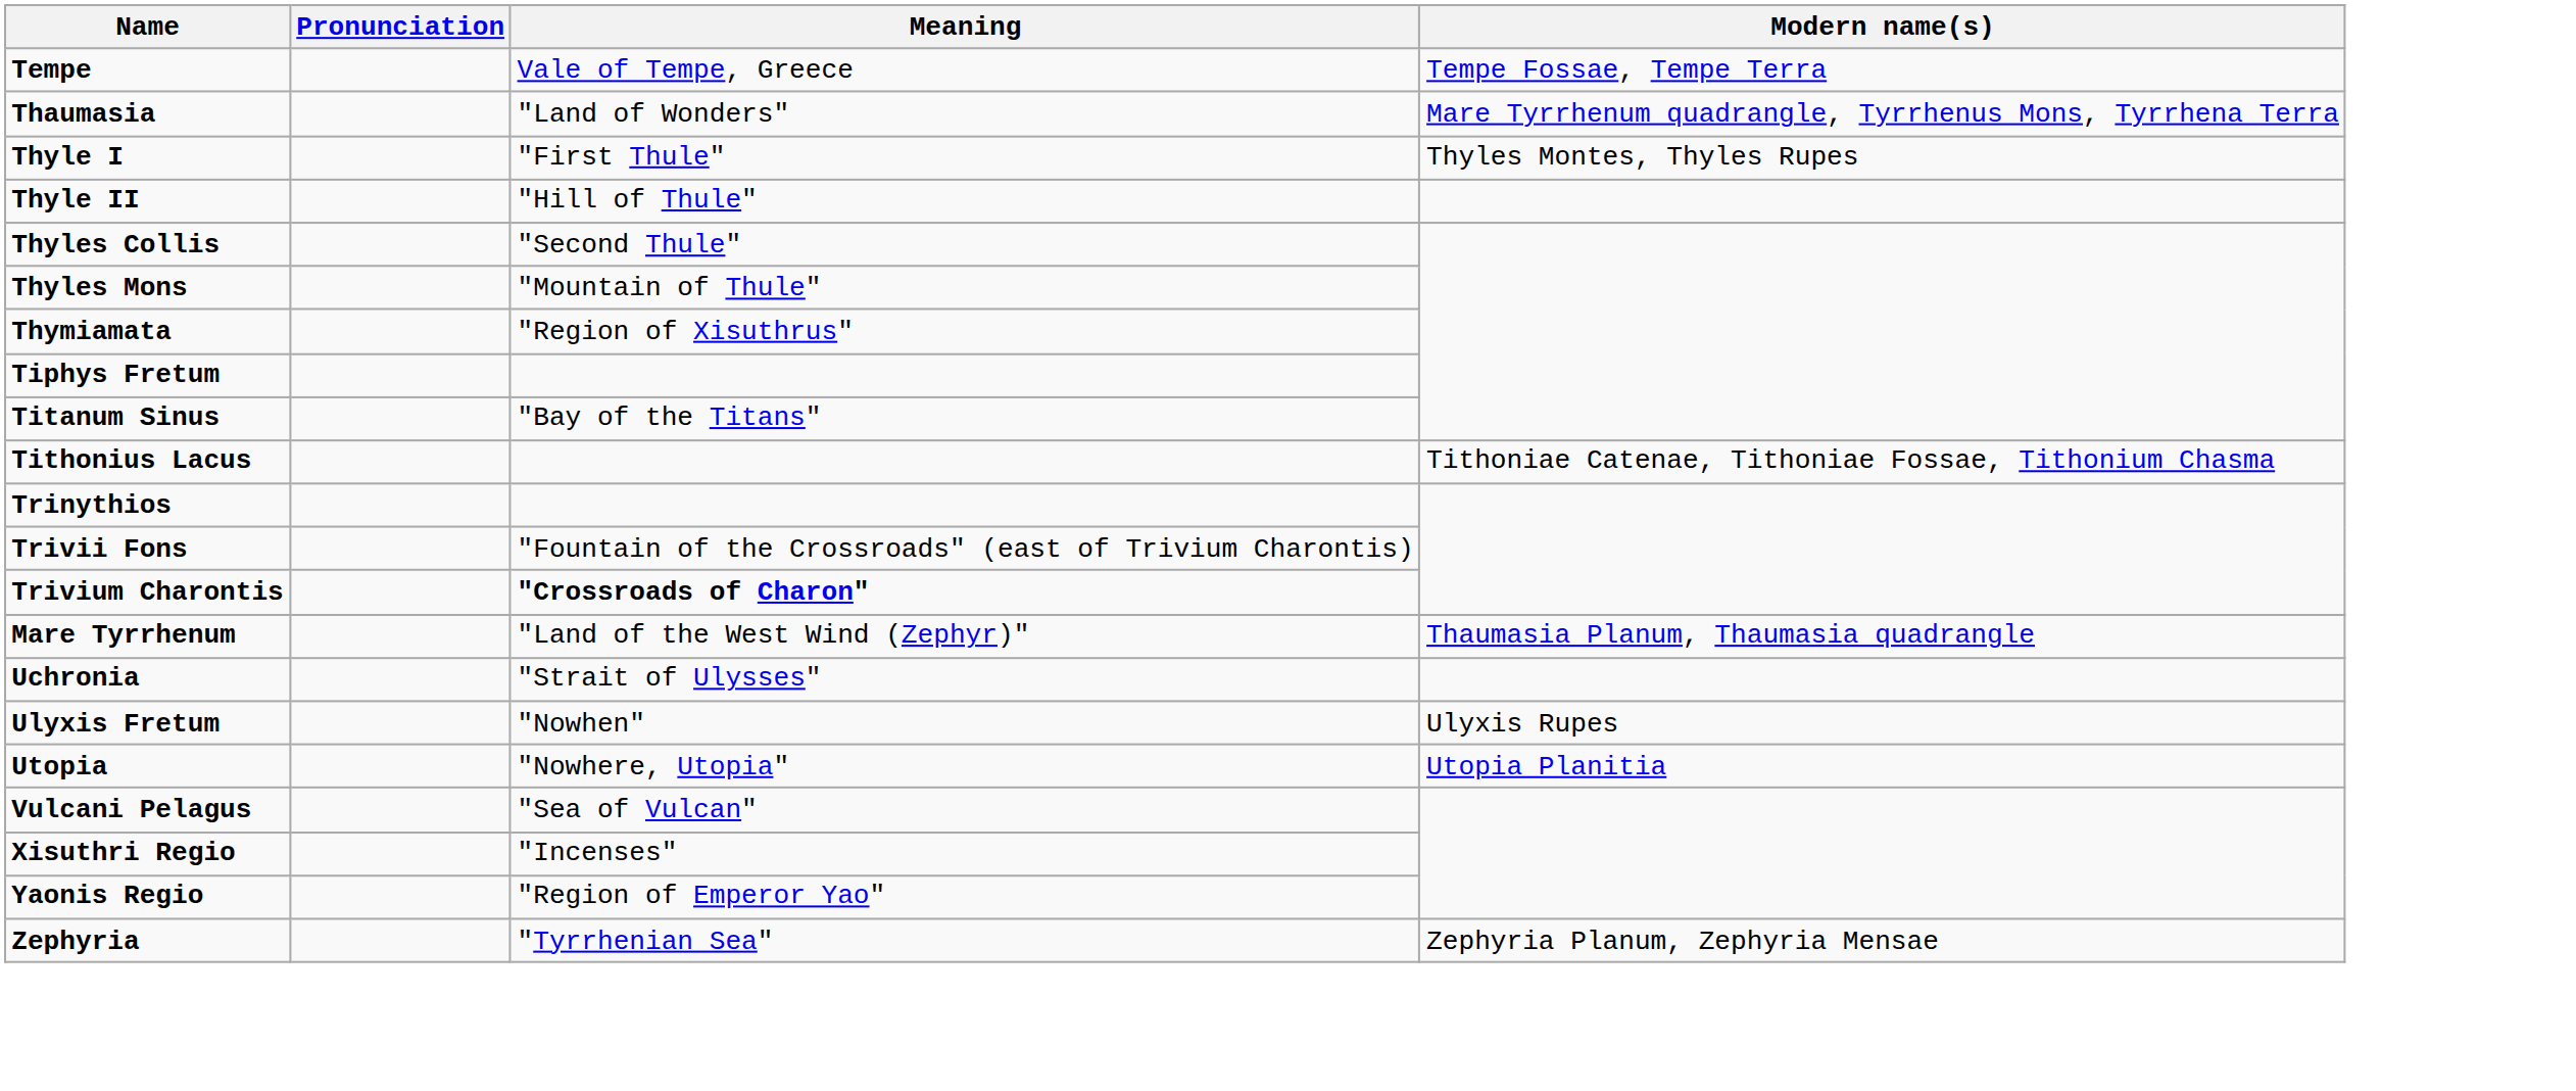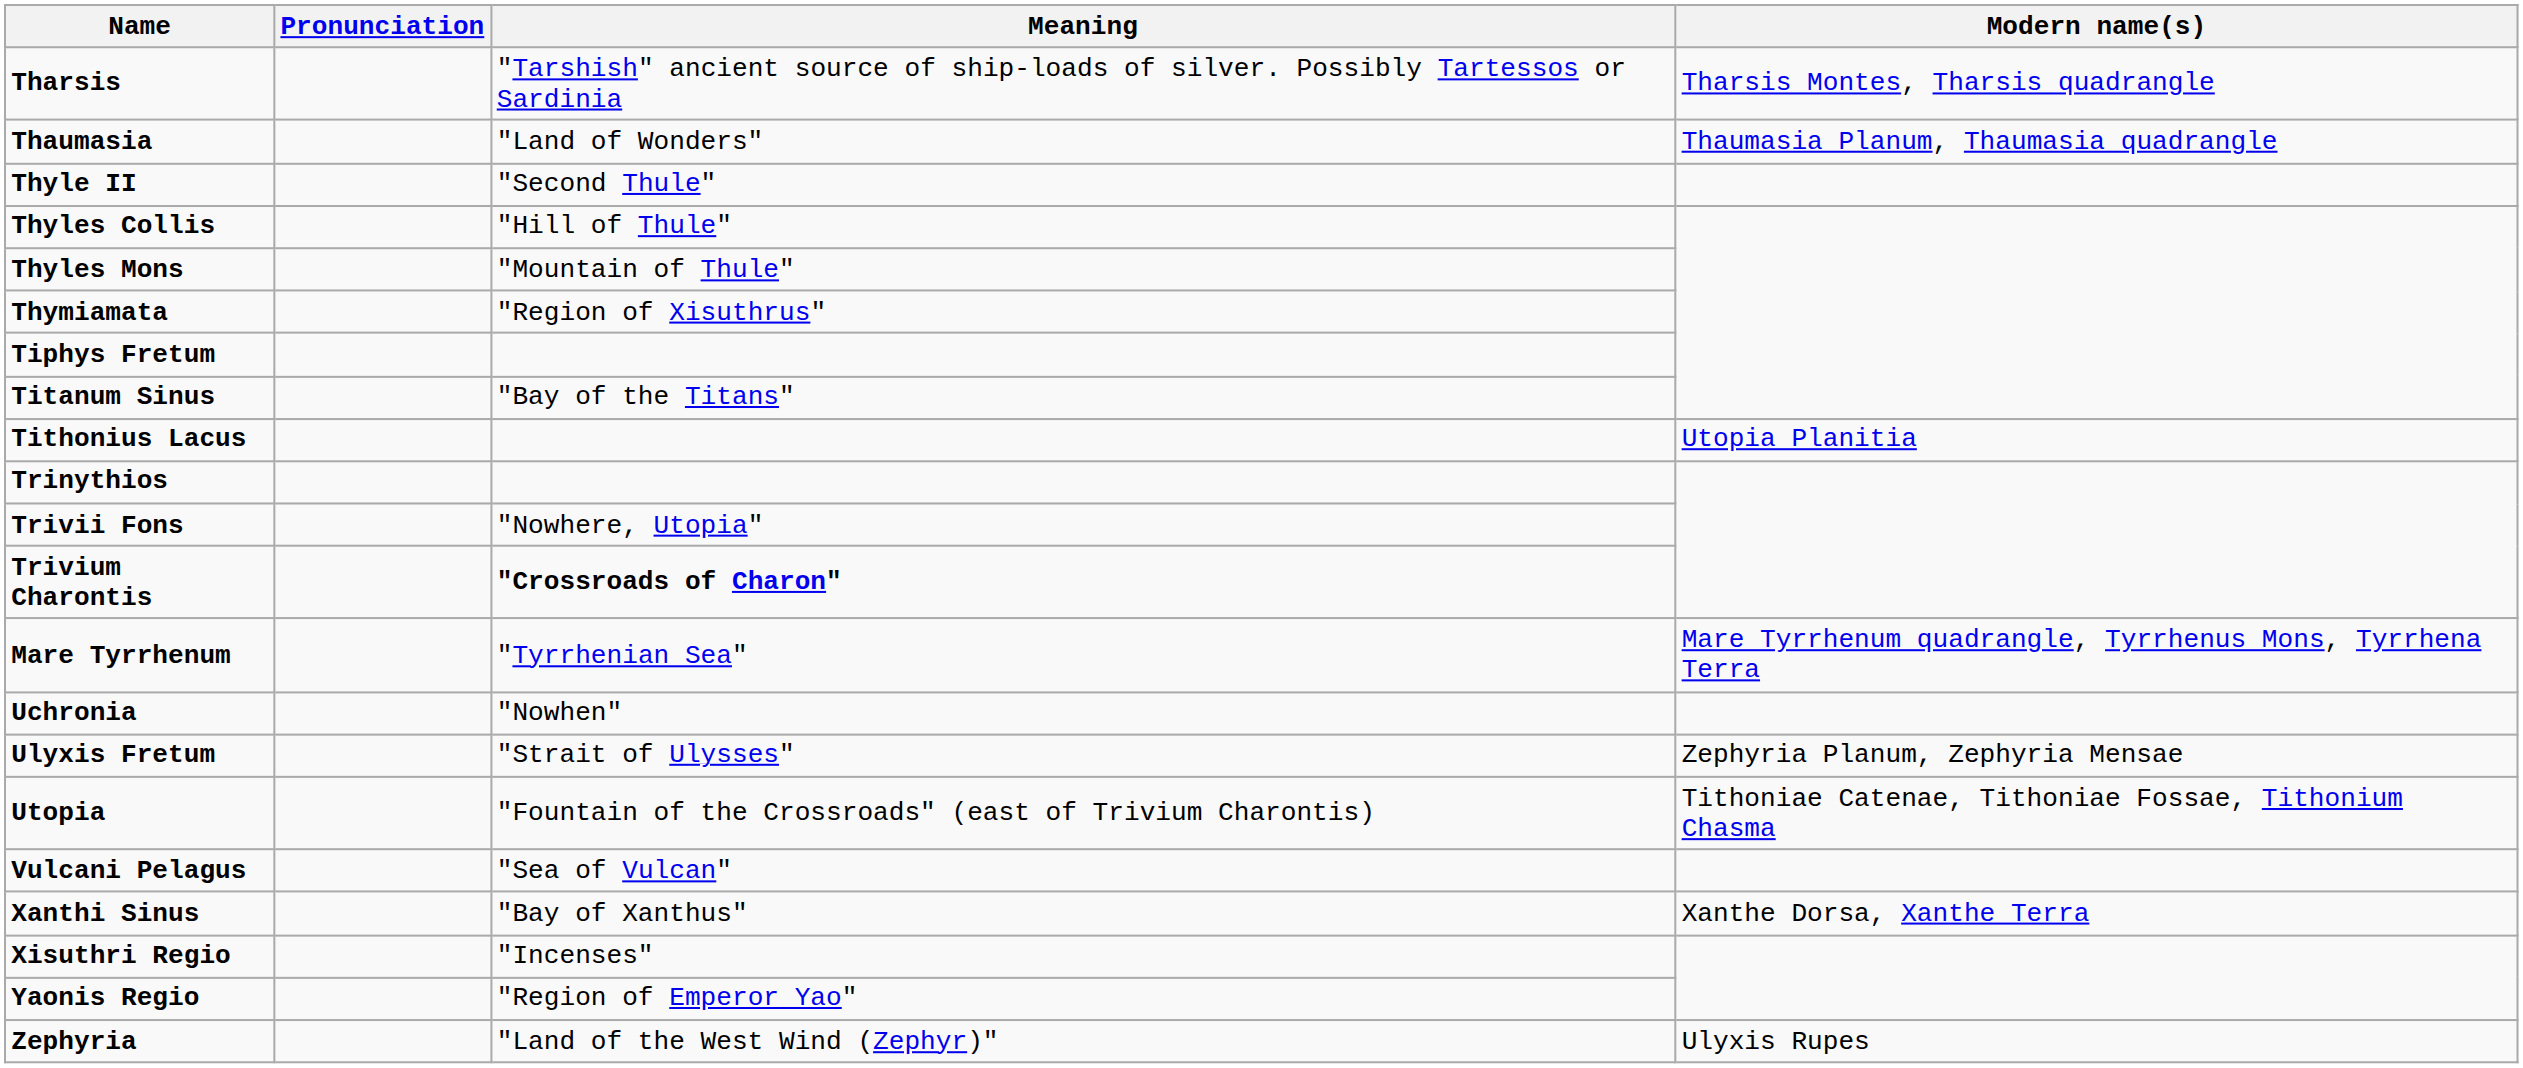- row: Tempe | Vale of Tempe, Greece | Tempe Fossae, Tempe Terra
+ row: Tharsis | "Tarshish" ancient source of ship-loads of silver. Possibly Tartessos or Sardinia | Tharsis Montes, Tharsis quadrangle
Thaumasia | Modern name(s): Mare Tyrrhenum quadrangle, Tyrrhenus Mons, Tyrrhena Terra -> Thaumasia Planum, Thaumasia quadrangle
- row: Thyle I | "First Thule" | Thyles Montes, Thyles Rupes
Thyle II | Meaning: "Hill of Thule" -> "Second Thule"
Thyles Collis | Meaning: "Second Thule" -> "Hill of Thule"
Tithonius Lacus | Modern name(s): Tithoniae Catenae, Tithoniae Fossae, Tithonium Chasma -> Utopia Planitia
Trivii Fons | Meaning: "Fountain of the Crossroads" (east of Trivium Charontis) -> "Nowhere, Utopia"
Mare Tyrrhenum | Meaning: "Land of the West Wind (Zephyr)" -> "Tyrrhenian Sea"
Mare Tyrrhenum | Modern name(s): Thaumasia Planum, Thaumasia quadrangle -> Mare Tyrrhenum quadrangle, Tyrrhenus Mons, Tyrrhena Terra
Uchronia | Meaning: "Strait of Ulysses" -> "Nowhen"
Ulyxis Fretum | Meaning: "Nowhen" -> "Strait of Ulysses"
Ulyxis Fretum | Modern name(s): Ulyxis Rupes -> Zephyria Planum, Zephyria Mensae
Utopia | Meaning: "Nowhere, Utopia" -> "Fountain of the Crossroads" (east of Trivium Charontis)
Utopia | Modern name(s): Utopia Planitia -> Tithoniae Catenae, Tithoniae Fossae, Tithonium Chasma
+ row: Xanthi Sinus | "Bay of Xanthus" | Xanthe Dorsa, Xanthe Terra
Zephyria | Meaning: "Tyrrhenian Sea" -> "Land of the West Wind (Zephyr)"
Zephyria | Modern name(s): Zephyria Planum, Zephyria Mensae -> Ulyxis Rupes
